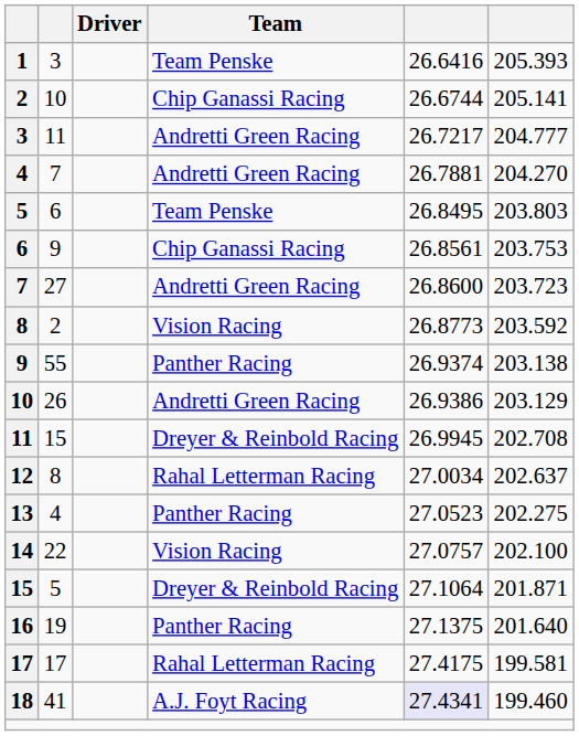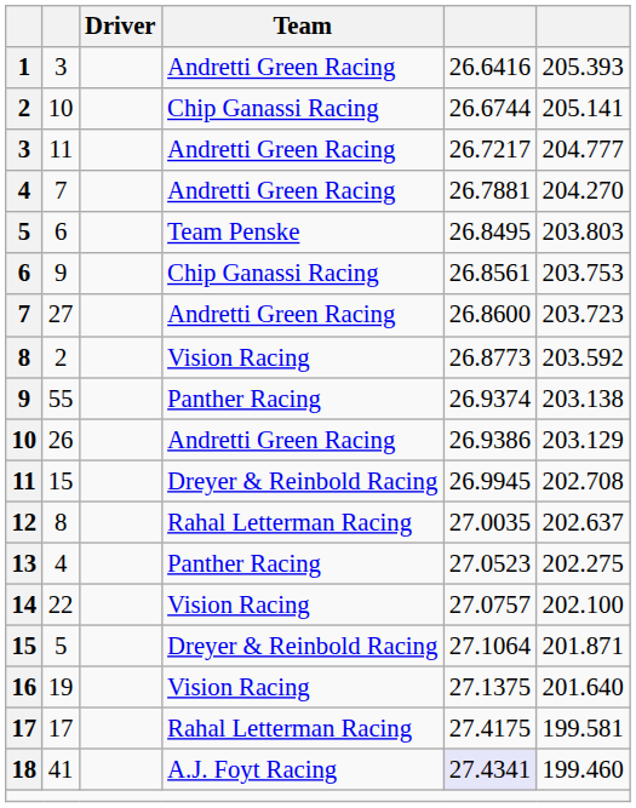1 | Team: Team Penske -> Andretti Green Racing
12 | column 5: 27.0034 -> 27.0035
16 | Team: Panther Racing -> Vision Racing
